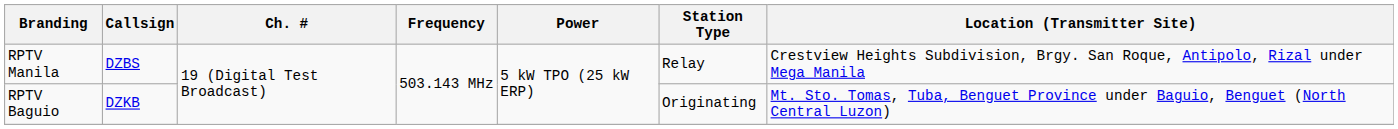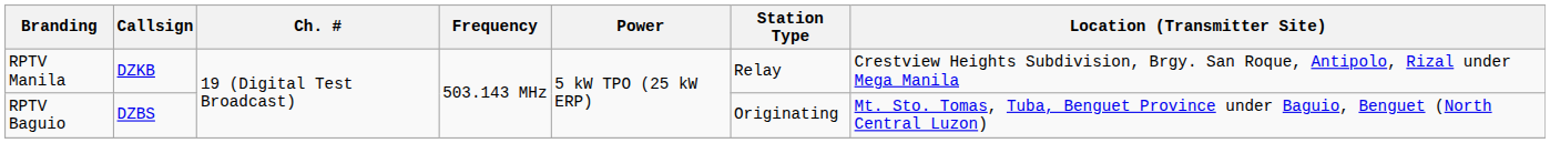RPTV Manila | Callsign: DZBS -> DZKB
RPTV Baguio | Callsign: DZKB -> DZBS
